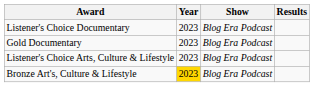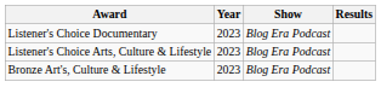- row: Gold Documentary | 2023 | Blog Era Podcast
Bronze Art's, Culture & Lifestyle | Year: gold background -> no background
